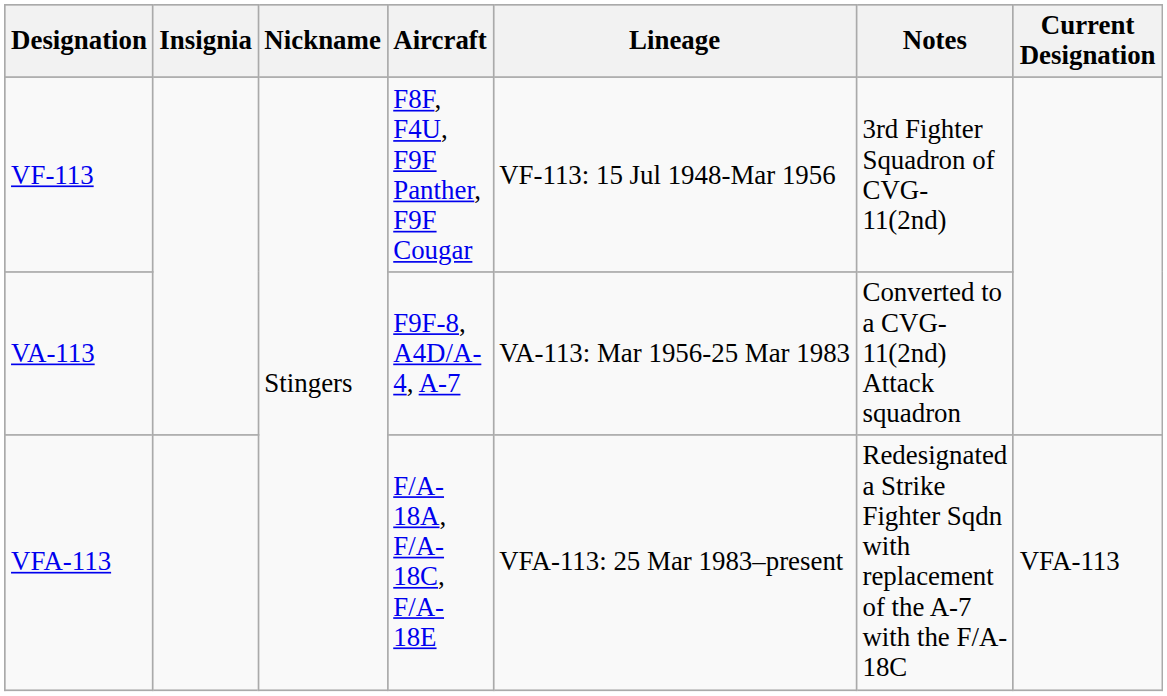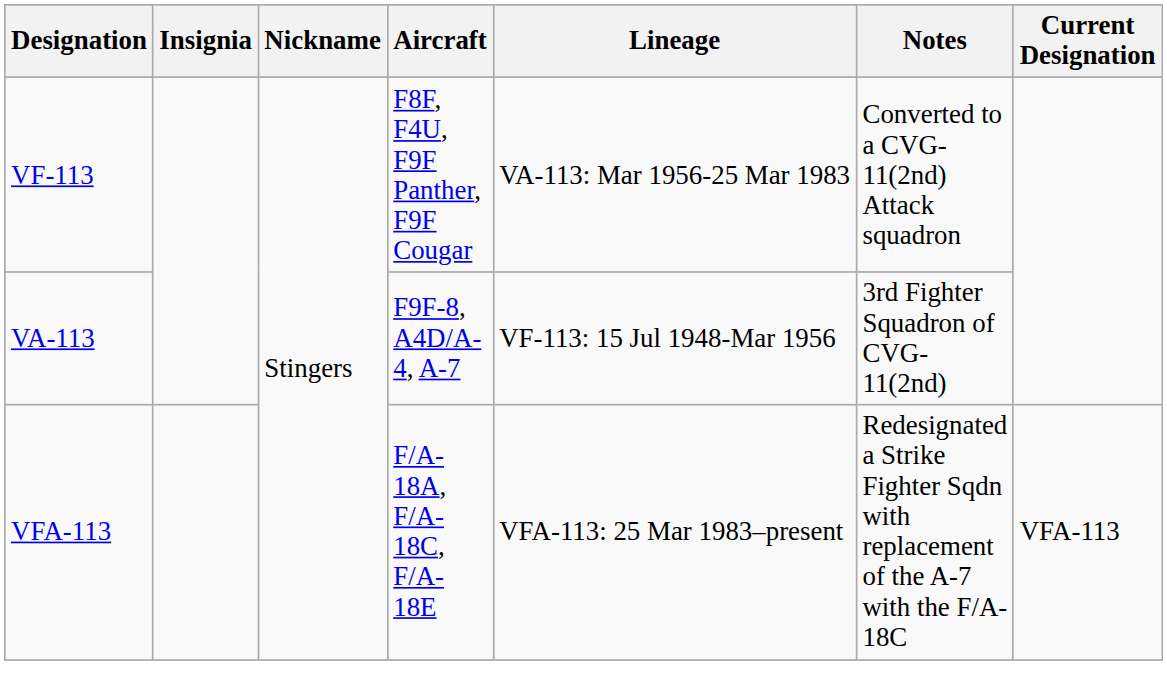VF-113 | Lineage: VF-113: 15 Jul 1948-Mar 1956 -> VA-113: Mar 1956-25 Mar 1983
VF-113 | Notes: 3rd Fighter Squadron of CVG-11(2nd) -> Converted to a CVG-11(2nd) Attack squadron
VA-113 | Lineage: VA-113: Mar 1956-25 Mar 1983 -> VF-113: 15 Jul 1948-Mar 1956
VA-113 | Notes: Converted to a CVG-11(2nd) Attack squadron -> 3rd Fighter Squadron of CVG-11(2nd)
